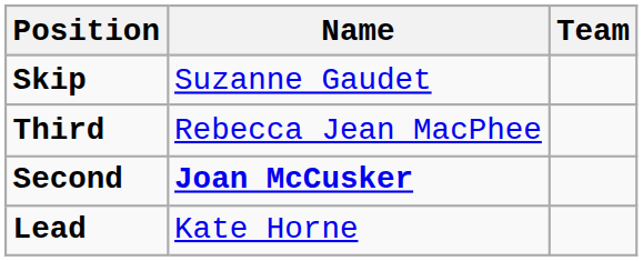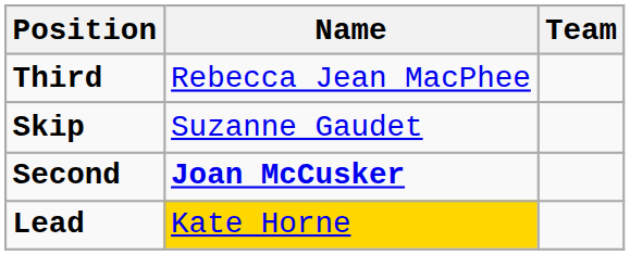rows swapped: Skip <-> Third
Lead | Name: no background -> gold background
